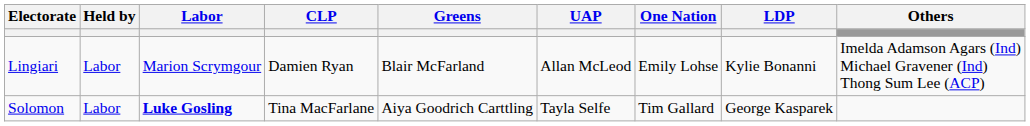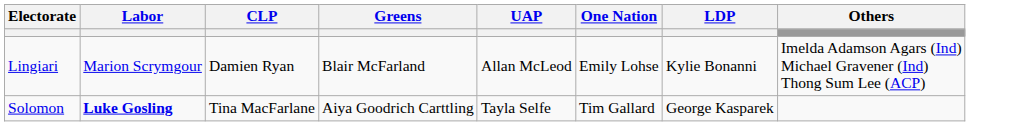- column: Held by | Labor | Labor
